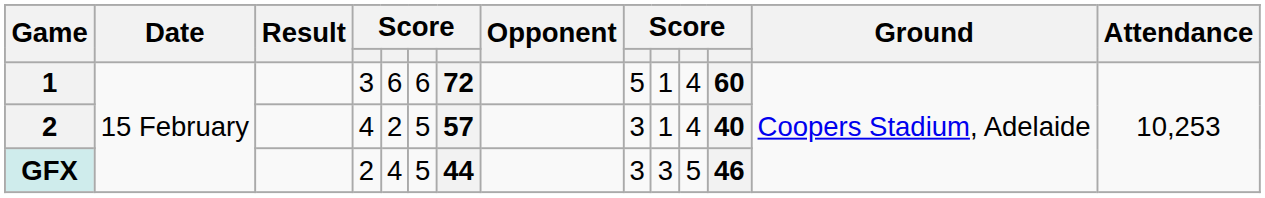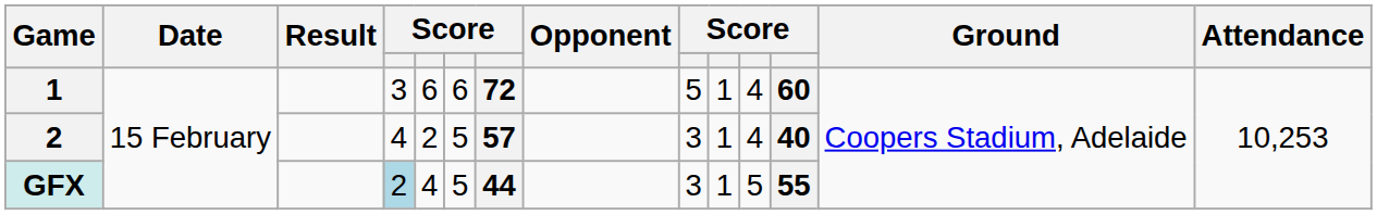GFX | column 4: no background -> lightblue background
GFX | column 10: 3 -> 1
GFX | column 12: 46 -> 55
